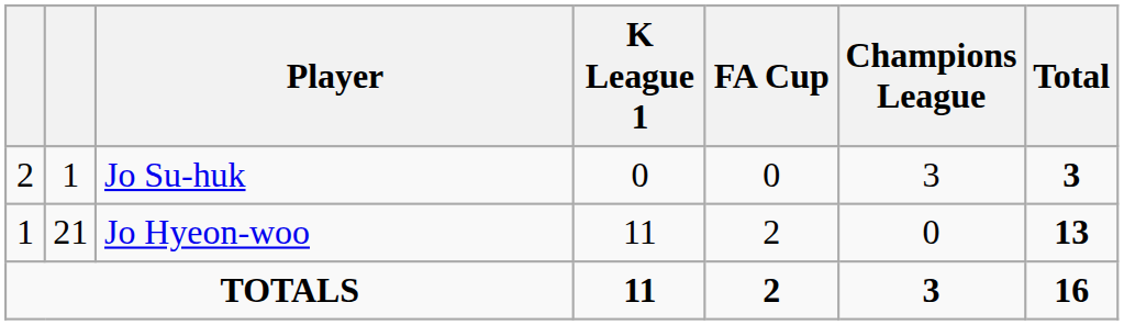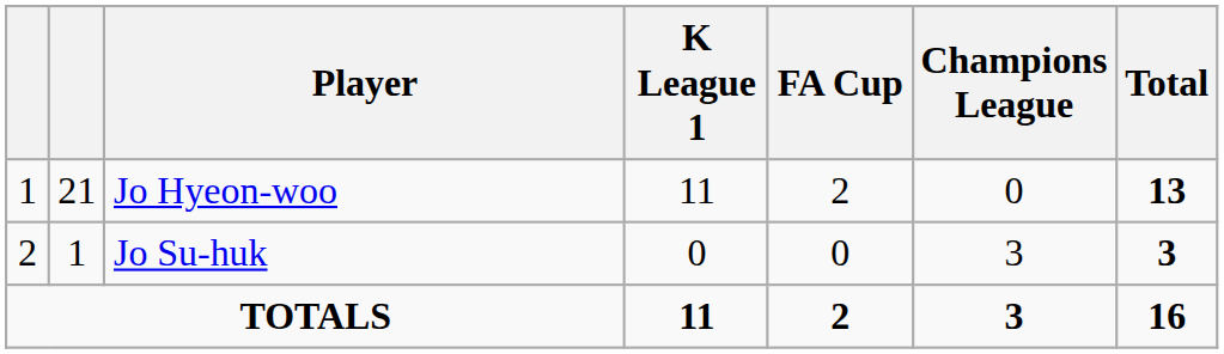rows swapped: Jo Hyeon-woo <-> Jo Su-huk
